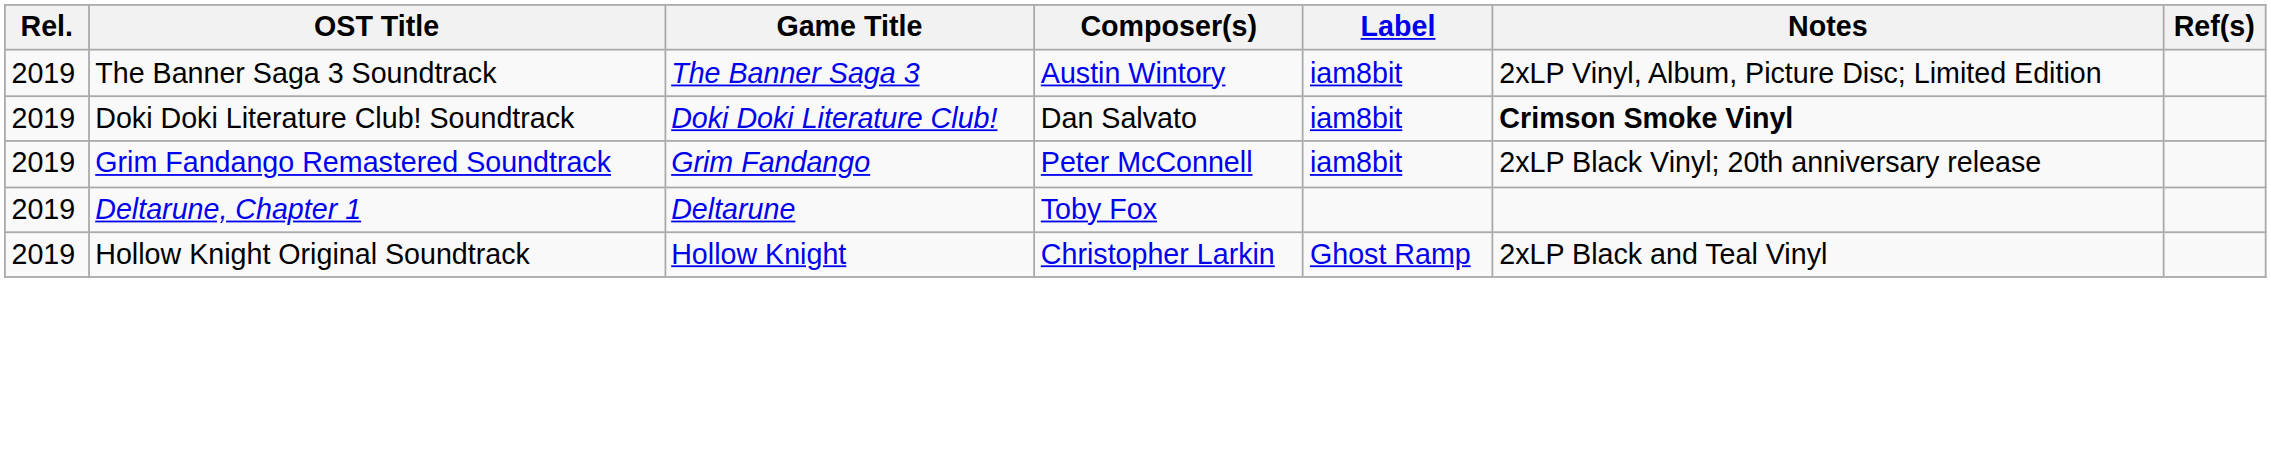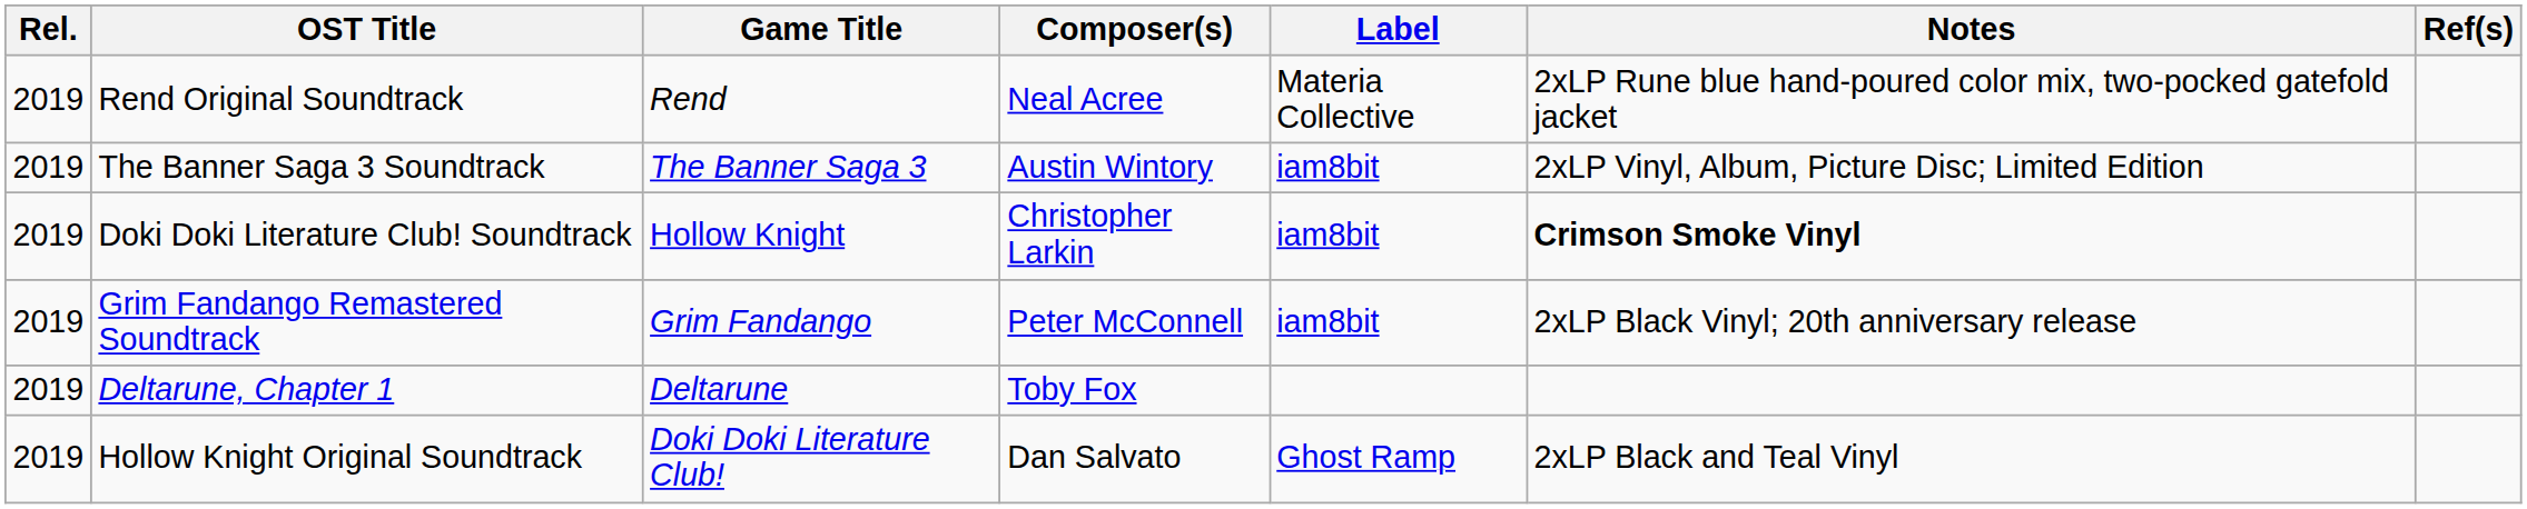+ row: 2019 | Rend Original Soundtrack | Rend | Neal Acree | Materia Collective | 2xLP Rune blue hand-poured color mix, two-pocked gatefold jacket
Doki Doki Literature Club! Soundtrack | Game Title: Doki Doki Literature Club! -> Hollow Knight
Doki Doki Literature Club! Soundtrack | Composer(s): Dan Salvato -> Christopher Larkin
Hollow Knight Original Soundtrack | Game Title: Hollow Knight -> Doki Doki Literature Club!
Hollow Knight Original Soundtrack | Composer(s): Christopher Larkin -> Dan Salvato
